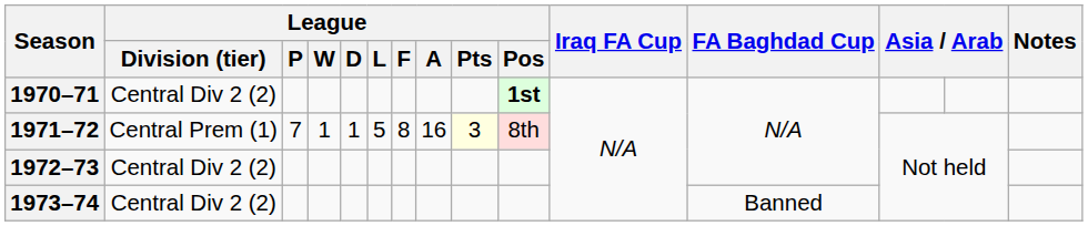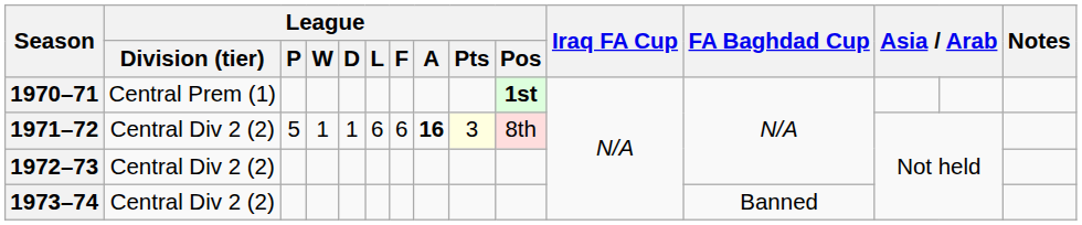1970–71 | League / Division (tier): Central Div 2 (2) -> Central Prem (1)
1971–72 | League / Division (tier): Central Prem (1) -> Central Div 2 (2)
1971–72 | League / P: 7 -> 5
1971–72 | League / L: 5 -> 6
1971–72 | League / F: 8 -> 6
1971–72 | League / A: normal -> bold
